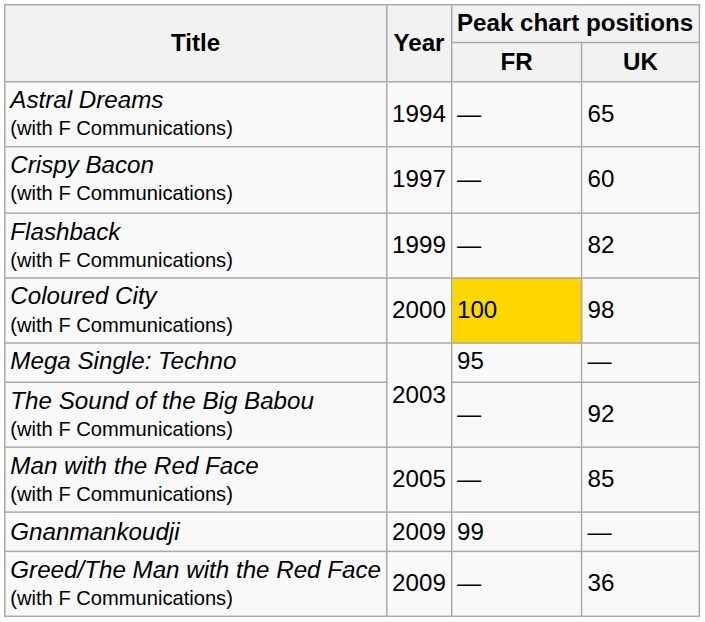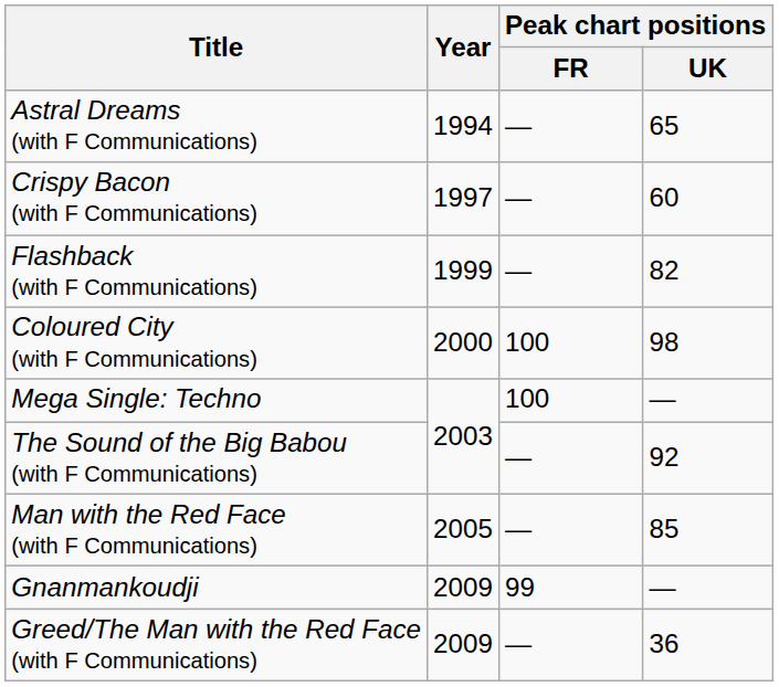Coloured City (with F Communications) | Peak chart positions / FR: gold background -> no background
Mega Single: Techno | Peak chart positions / FR: 95 -> 100
